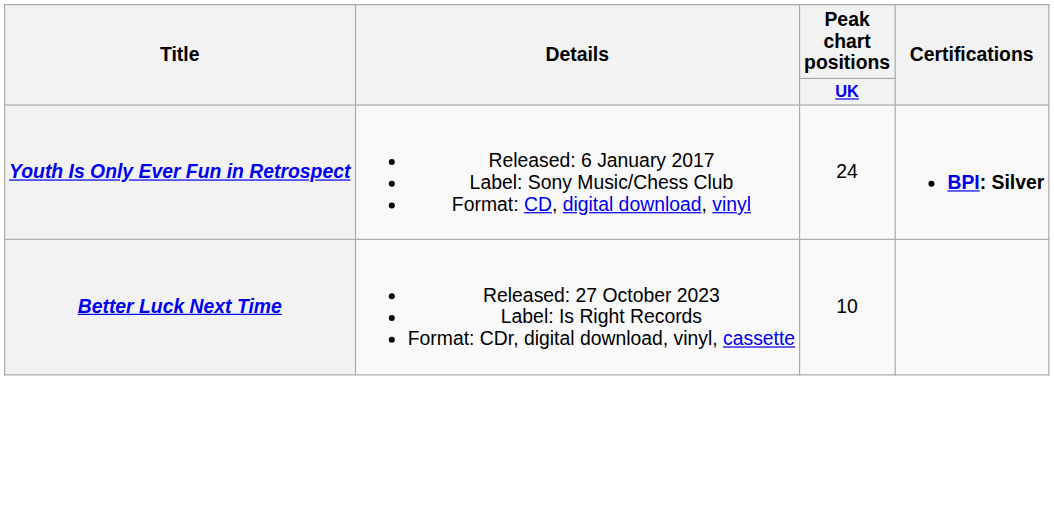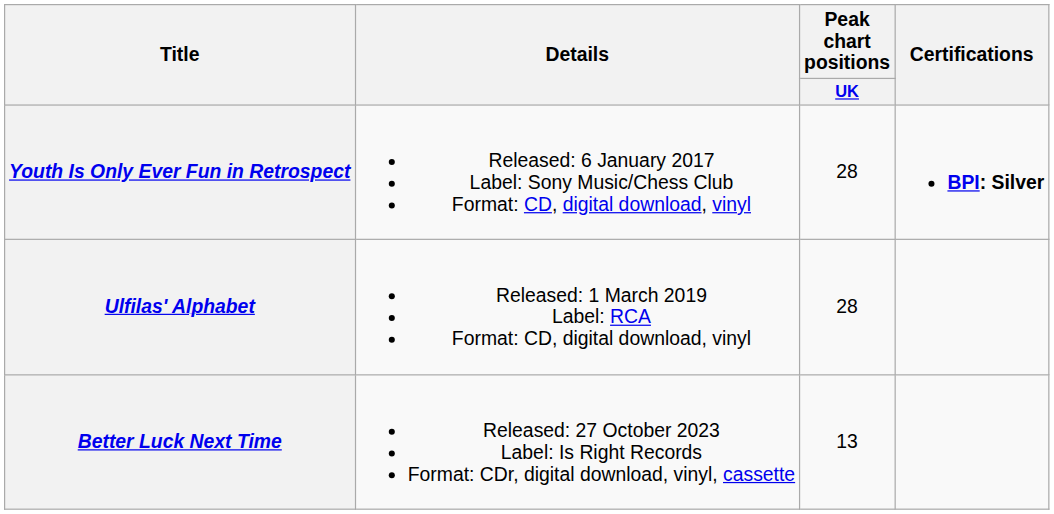Youth Is Only Ever Fun in Retrospect | Peak chart positions / UK: 24 -> 28
+ row: Ulfilas' Alphabet | Released: 1 March 2019 Label: RCA Format: CD, digital download, vinyl | 28
Better Luck Next Time | Peak chart positions / UK: 10 -> 13
